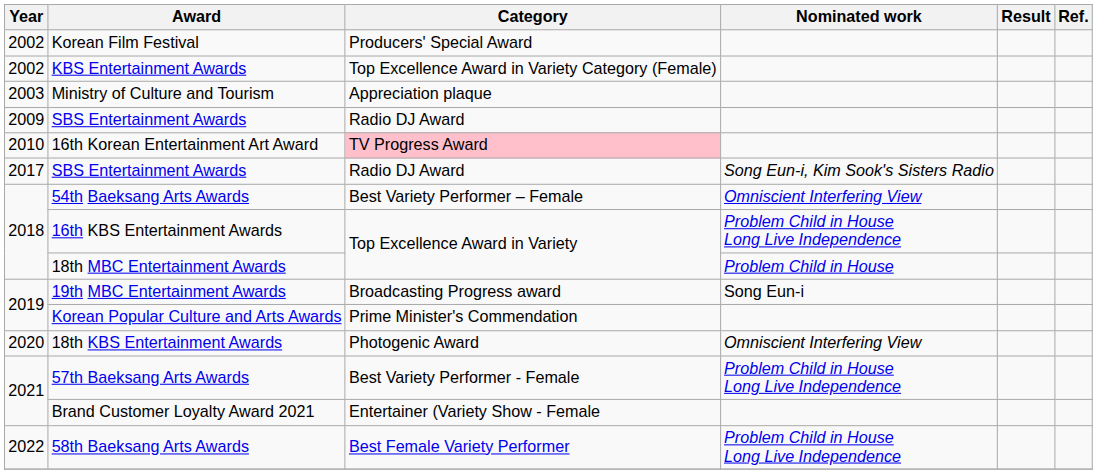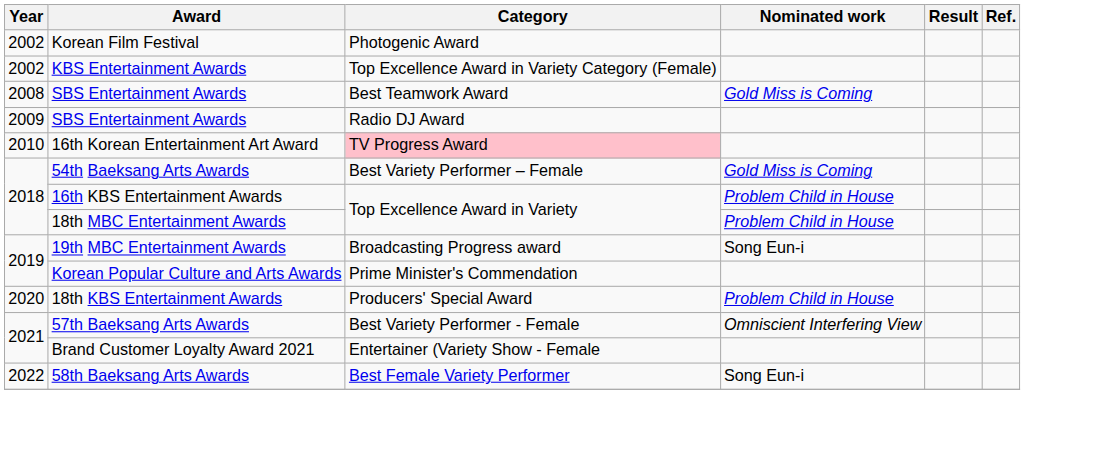Korean Film Festival | Category: Producers' Special Award -> Photogenic Award
- row: 2003 | Ministry of Culture and Tourism | Appreciation plaque
+ row: 2008 | SBS Entertainment Awards | Best Teamwork Award | Gold Miss is Coming
- row: 2017 | SBS Entertainment Awards | Radio DJ Award | Song Eun-i, Kim Sook's Sisters Radio
54th Baeksang Arts Awards | Nominated work: Omniscient Interfering View -> Gold Miss is Coming
16th KBS Entertainment Awards | Nominated work: Problem Child in House Long Live Independence -> Problem Child in House
18th KBS Entertainment Awards | Category: Photogenic Award -> Producers' Special Award
18th KBS Entertainment Awards | Nominated work: Omniscient Interfering View -> Problem Child in House
57th Baeksang Arts Awards | Nominated work: Problem Child in House Long Live Independence -> Omniscient Interfering View
58th Baeksang Arts Awards | Nominated work: Problem Child in House Long Live Independence -> Song Eun-i
